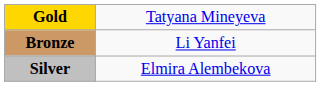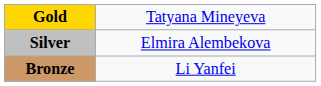rows swapped: Silver <-> Bronze
